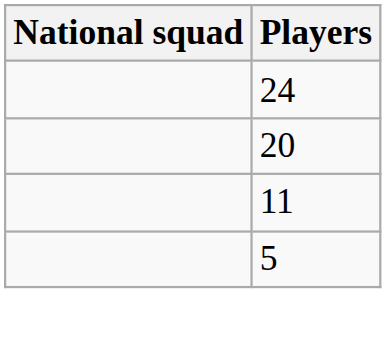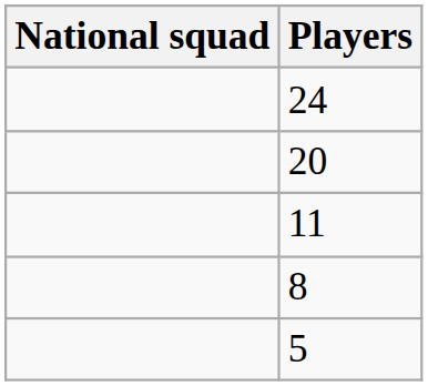+ row: 8
